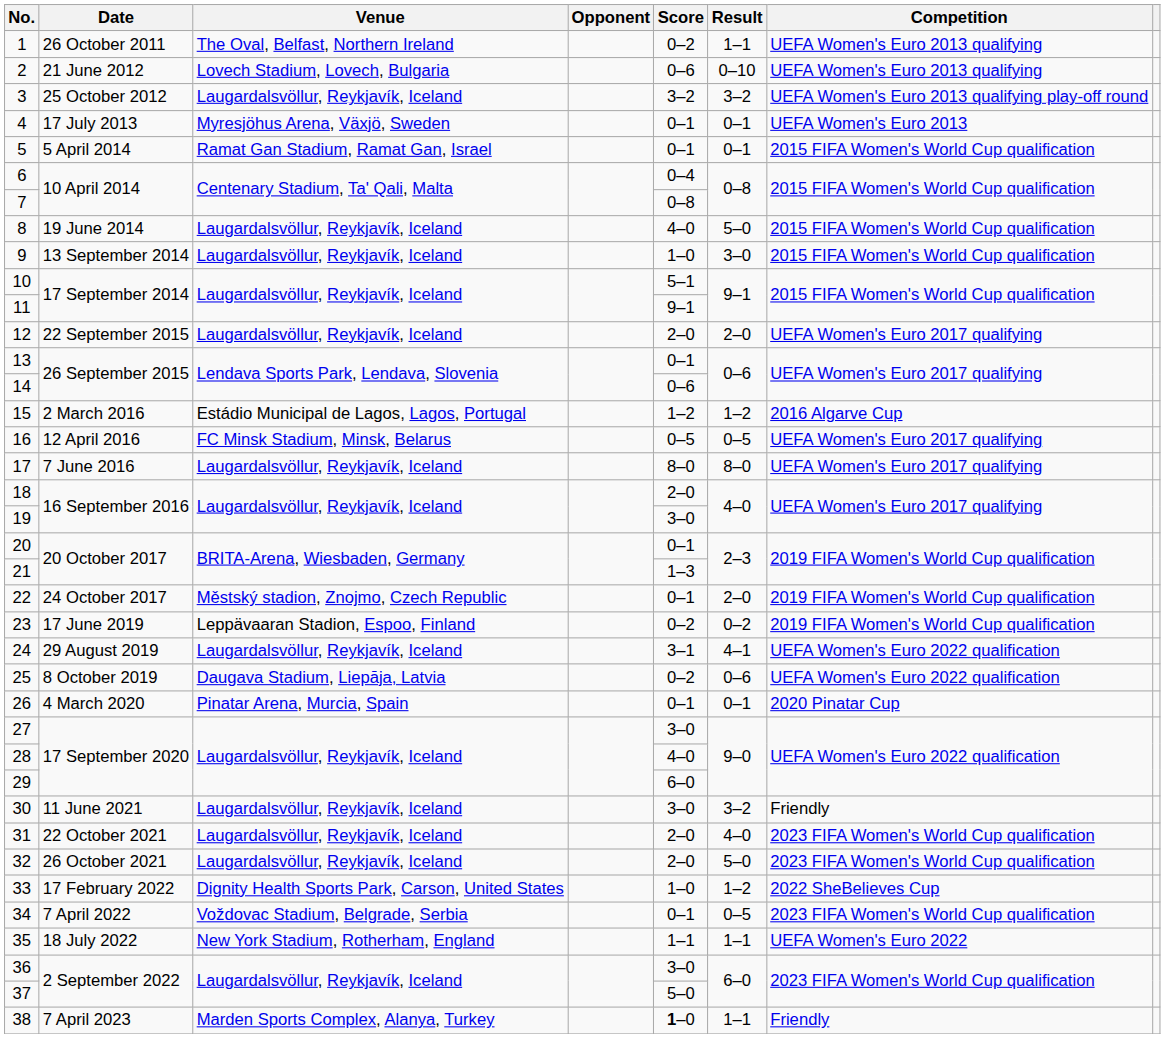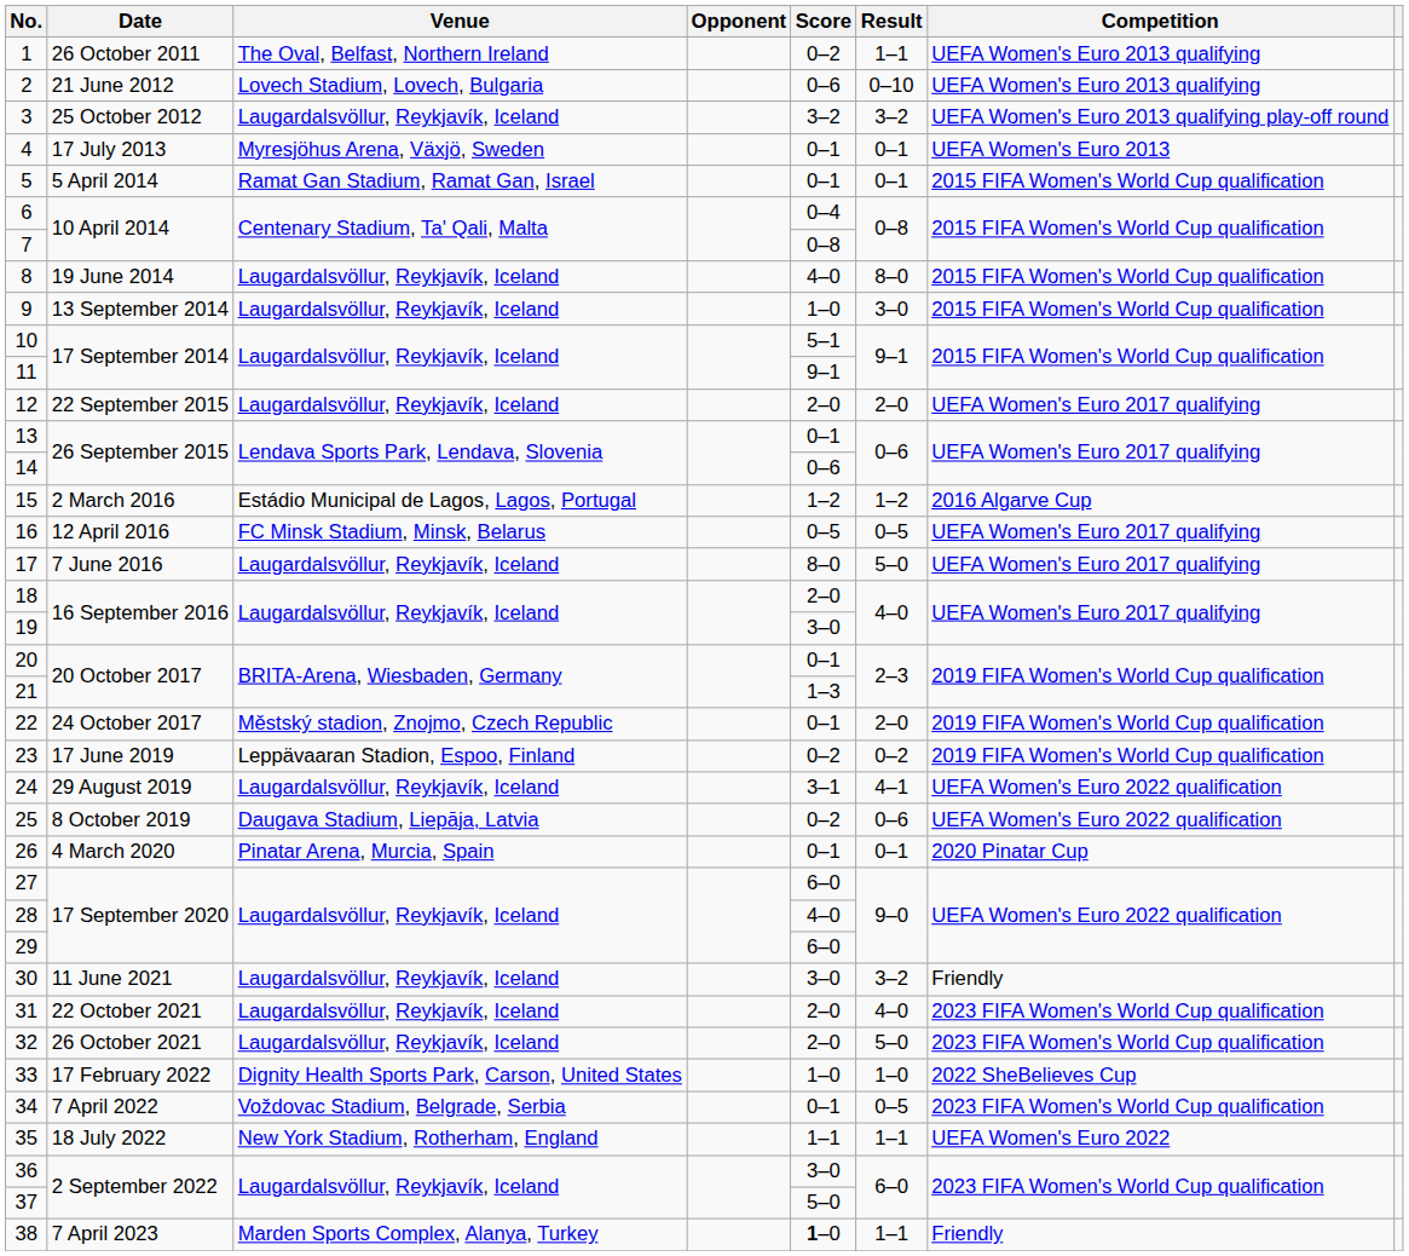8 | Result: 5–0 -> 8–0
17 | Result: 8–0 -> 5–0
27 | Score: 3–0 -> 6–0
33 | Result: 1–2 -> 1–0
